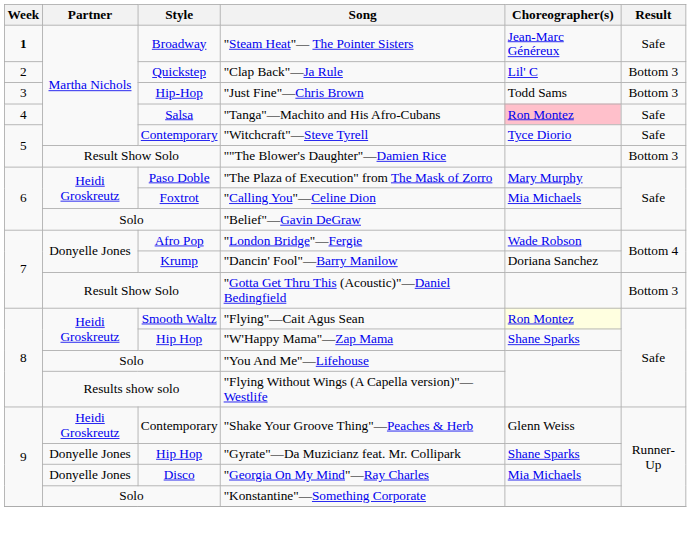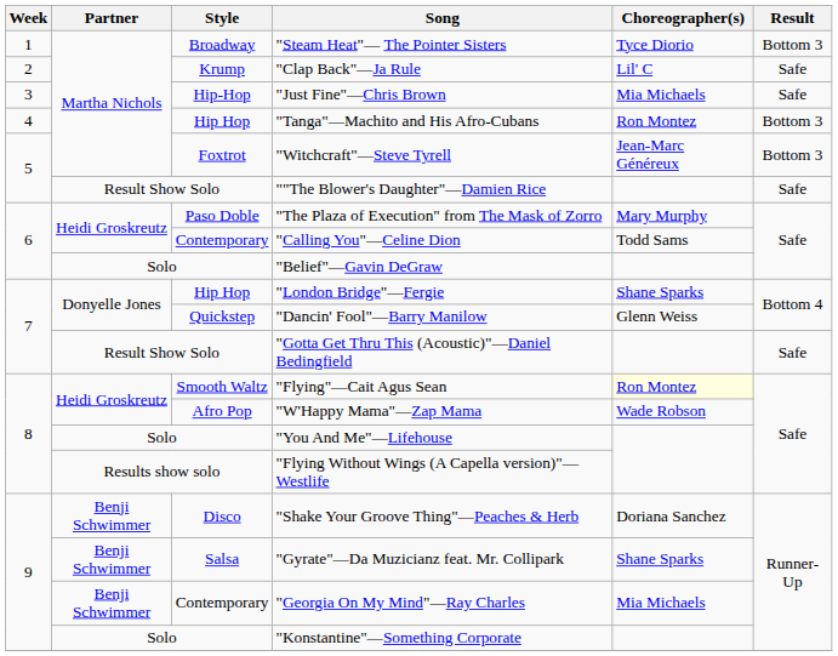"Steam Heat"— The Pointer Sisters | Week: bold -> normal
"Steam Heat"— The Pointer Sisters | Choreographer(s): Jean-Marc Généreux -> Tyce Diorio
"Steam Heat"— The Pointer Sisters | Result: Safe -> Bottom 3
"Clap Back"—Ja Rule | Style: Quickstep -> Krump
"Clap Back"—Ja Rule | Result: Bottom 3 -> Safe
"Just Fine"—Chris Brown | Choreographer(s): Todd Sams -> Mia Michaels
"Just Fine"—Chris Brown | Result: Bottom 3 -> Safe
"Tanga"—Machito and His Afro-Cubans | Style: Salsa -> Hip Hop
"Tanga"—Machito and His Afro-Cubans | Choreographer(s): pink background -> no background
"Tanga"—Machito and His Afro-Cubans | Result: Safe -> Bottom 3
"Witchcraft"—Steve Tyrell | Style: Contemporary -> Foxtrot
"Witchcraft"—Steve Tyrell | Choreographer(s): Tyce Diorio -> Jean-Marc Généreux
"Witchcraft"—Steve Tyrell | Result: Safe -> Bottom 3
""The Blower's Daughter"—Damien Rice | Result: Bottom 3 -> Safe
"Calling You"—Celine Dion | Style: Foxtrot -> Contemporary
"Calling You"—Celine Dion | Choreographer(s): Mia Michaels -> Todd Sams
"London Bridge"—Fergie | Style: Afro Pop -> Hip Hop
"London Bridge"—Fergie | Choreographer(s): Wade Robson -> Shane Sparks
"Dancin' Fool"—Barry Manilow | Style: Krump -> Quickstep
"Dancin' Fool"—Barry Manilow | Choreographer(s): Doriana Sanchez -> Glenn Weiss
"Gotta Get Thru This (Acoustic)"—Daniel Bedingfield | Result: Bottom 3 -> Safe
"W'Happy Mama"—Zap Mama | Style: Hip Hop -> Afro Pop
"W'Happy Mama"—Zap Mama | Choreographer(s): Shane Sparks -> Wade Robson
"Shake Your Groove Thing"—Peaches & Herb | Partner: Heidi Groskreutz -> Benji Schwimmer
"Shake Your Groove Thing"—Peaches & Herb | Style: Contemporary -> Disco
"Shake Your Groove Thing"—Peaches & Herb | Choreographer(s): Glenn Weiss -> Doriana Sanchez
"Gyrate"—Da Muzicianz feat. Mr. Collipark | Partner: Donyelle Jones -> Benji Schwimmer
"Gyrate"—Da Muzicianz feat. Mr. Collipark | Style: Hip Hop -> Salsa
"Georgia On My Mind"—Ray Charles | Partner: Donyelle Jones -> Benji Schwimmer
"Georgia On My Mind"—Ray Charles | Style: Disco -> Contemporary
